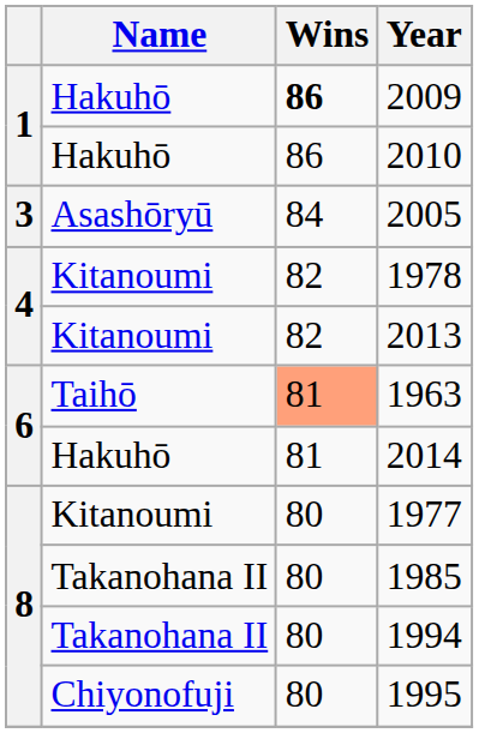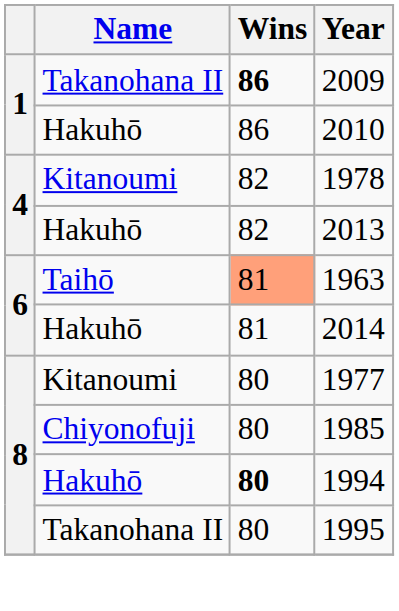2009 | Name: Hakuhō -> Takanohana II
- row: 3 | Asashōryū | 84 | 2005
2013 | Name: Kitanoumi -> Hakuhō
1985 | Name: Takanohana II -> Chiyonofuji
1994 | Name: Takanohana II -> Hakuhō
1994 | Wins: normal -> bold
1995 | Name: Chiyonofuji -> Takanohana II
